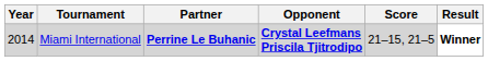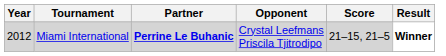Miami International | Year: 2014 -> 2012
Miami International | Opponent: bold -> normal
